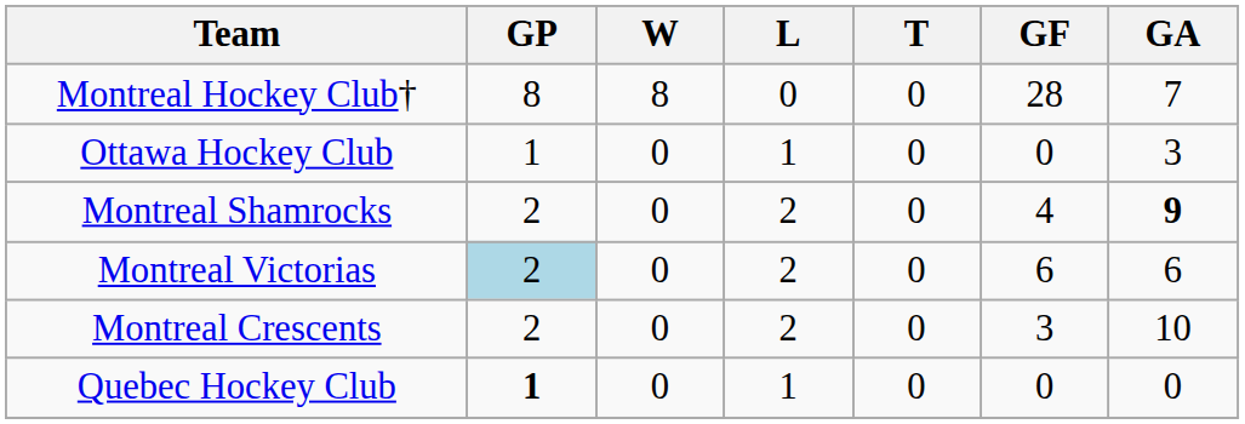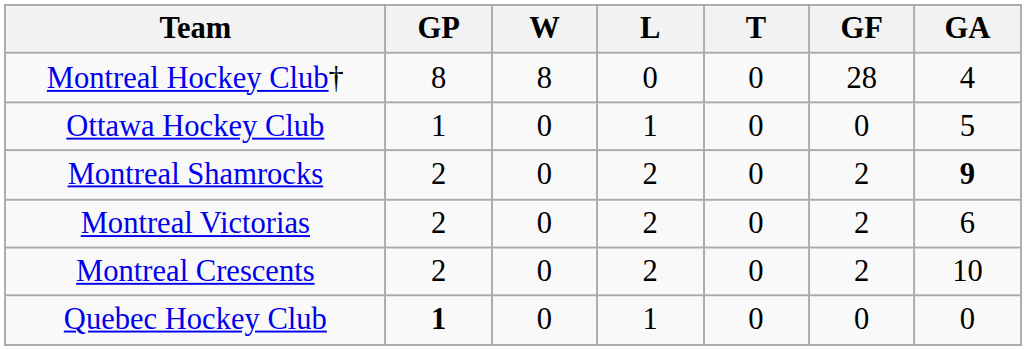Montreal Hockey Club† | GA: 7 -> 4
Ottawa Hockey Club | GA: 3 -> 5
Montreal Shamrocks | GF: 4 -> 2
Montreal Victorias | GP: lightblue background -> no background
Montreal Victorias | GF: 6 -> 2
Montreal Crescents | GF: 3 -> 2
